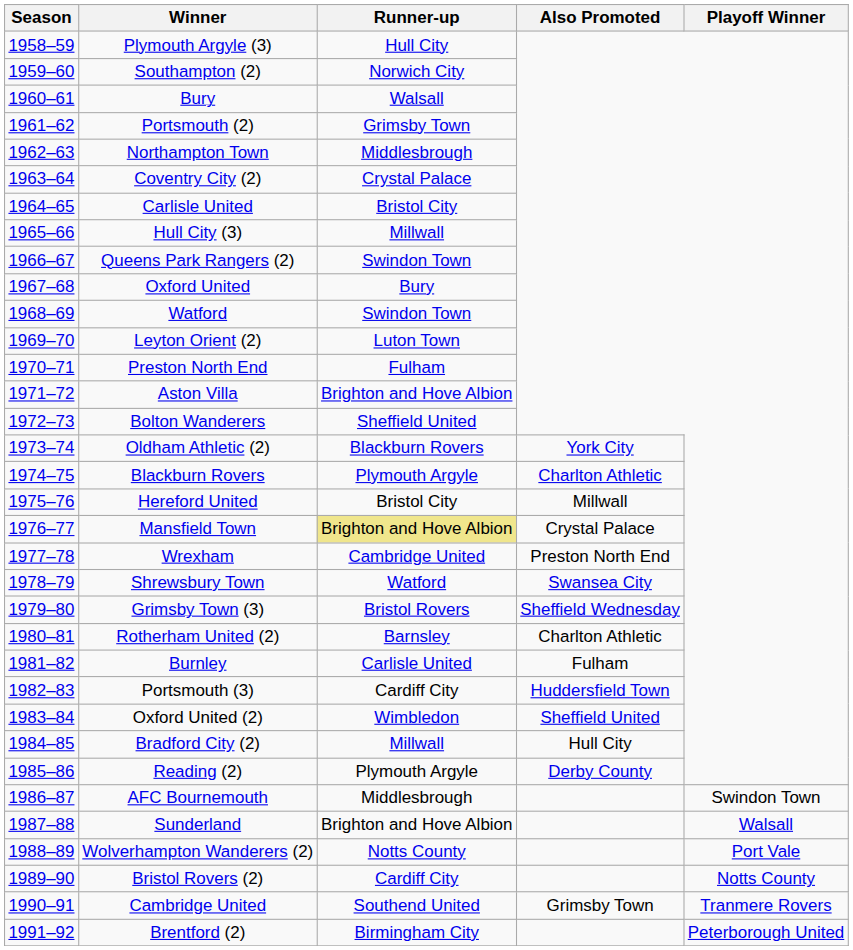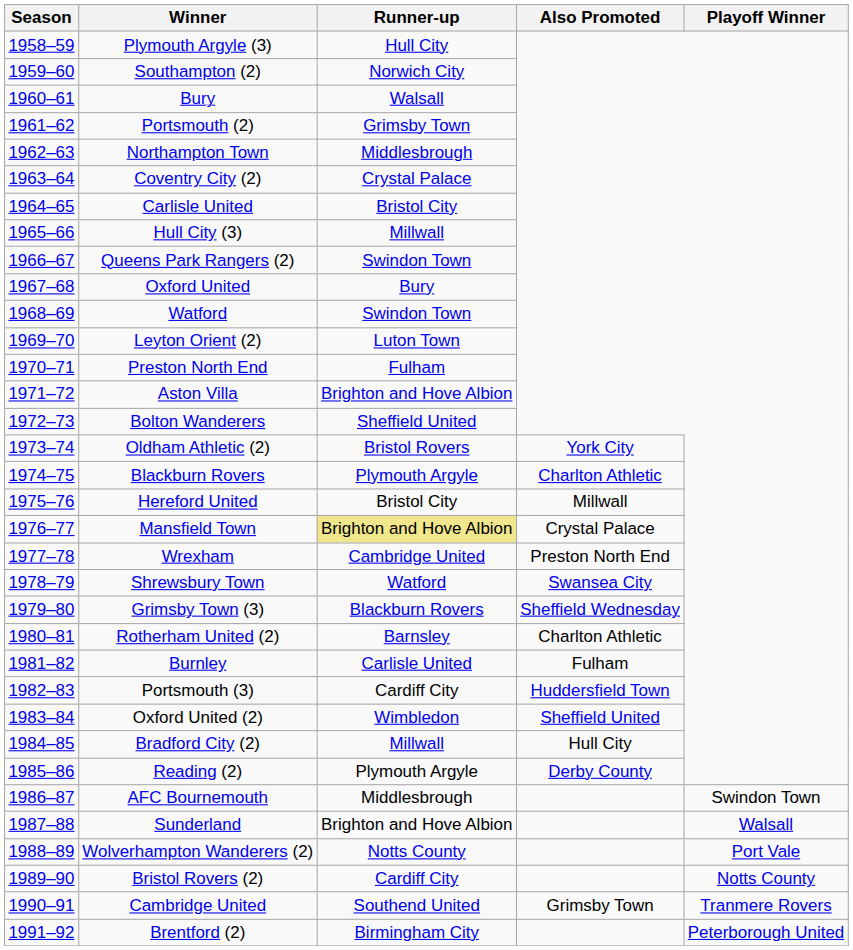Oldham Athletic (2) | Runner-up: Blackburn Rovers -> Bristol Rovers
Grimsby Town (3) | Runner-up: Bristol Rovers -> Blackburn Rovers
